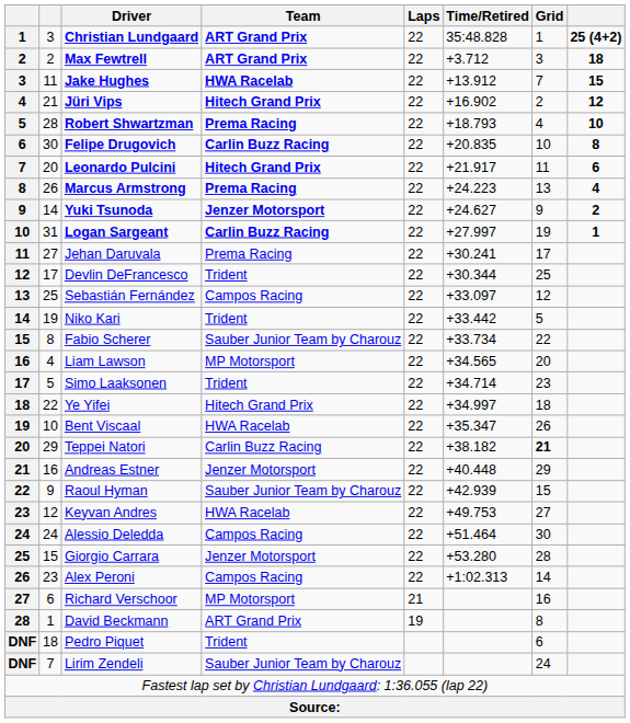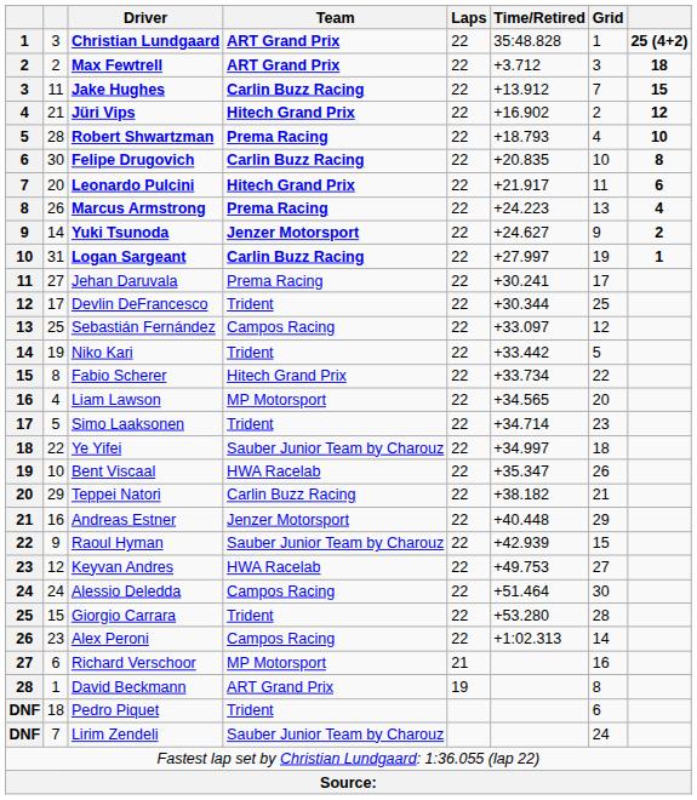Jake Hughes | Team: HWA Racelab -> Carlin Buzz Racing
Fabio Scherer | Team: Sauber Junior Team by Charouz -> Hitech Grand Prix
Ye Yifei | Team: Hitech Grand Prix -> Sauber Junior Team by Charouz
Teppei Natori | Grid: bold -> normal
Giorgio Carrara | Team: Jenzer Motorsport -> Trident
